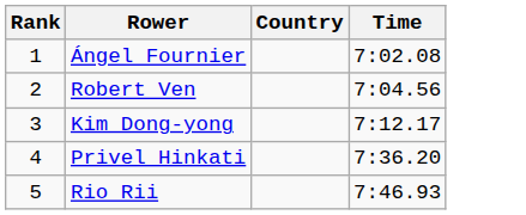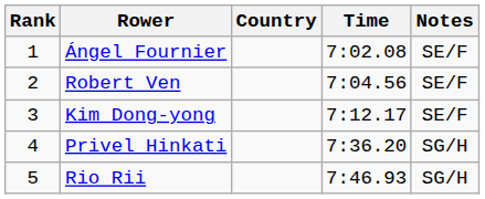+ column: Notes | SE/F | SE/F | SE/F | SG/H | SG/H
